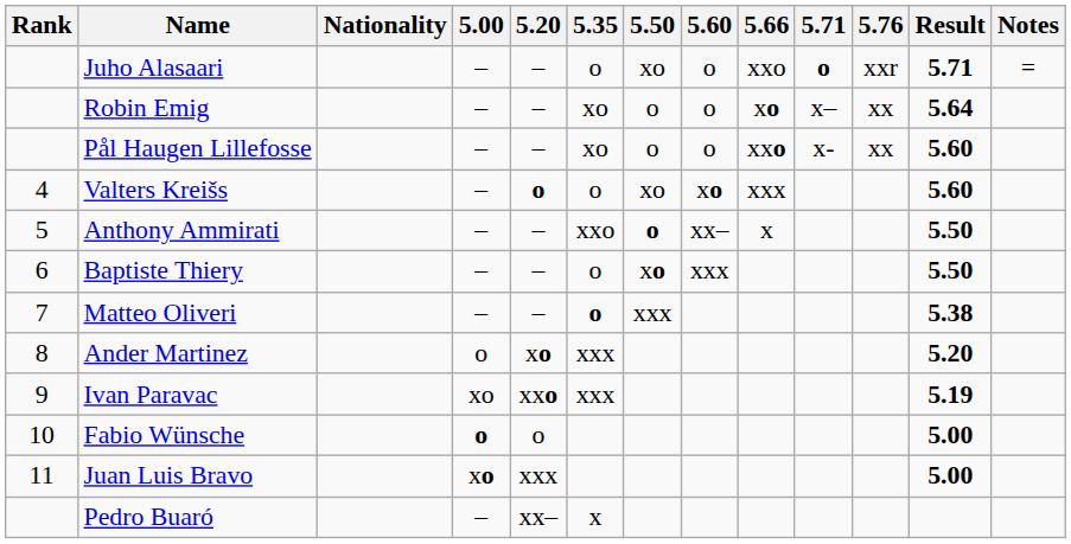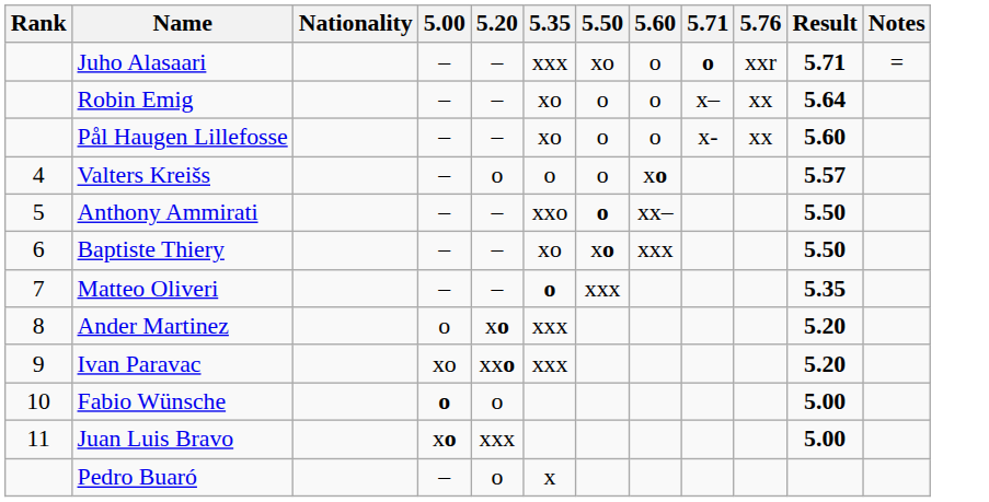- column: 5.66 | xxo | xo | xxo | xxx | x
Juho Alasaari | 5.35: o -> xxx
Valters Kreišs | 5.20: bold -> normal
Valters Kreišs | 5.50: xo -> o
Valters Kreišs | Result: 5.60 -> 5.57
Baptiste Thiery | 5.35: o -> xo
Matteo Oliveri | Result: 5.38 -> 5.35
Ivan Paravac | Result: 5.19 -> 5.20
Pedro Buaró | 5.20: xx– -> o
